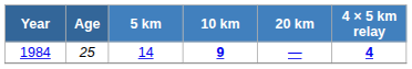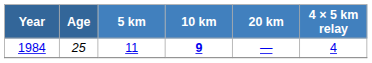1984 | 5 km: 14 -> 11
1984 | 4 × 5 km relay: bold -> normal
